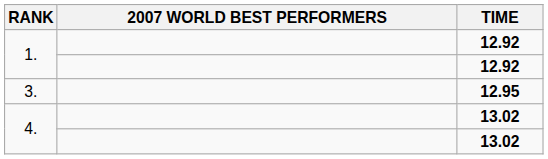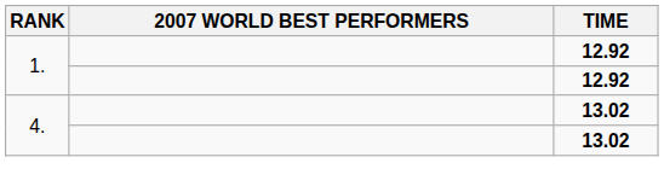- row: 3. | 12.95
